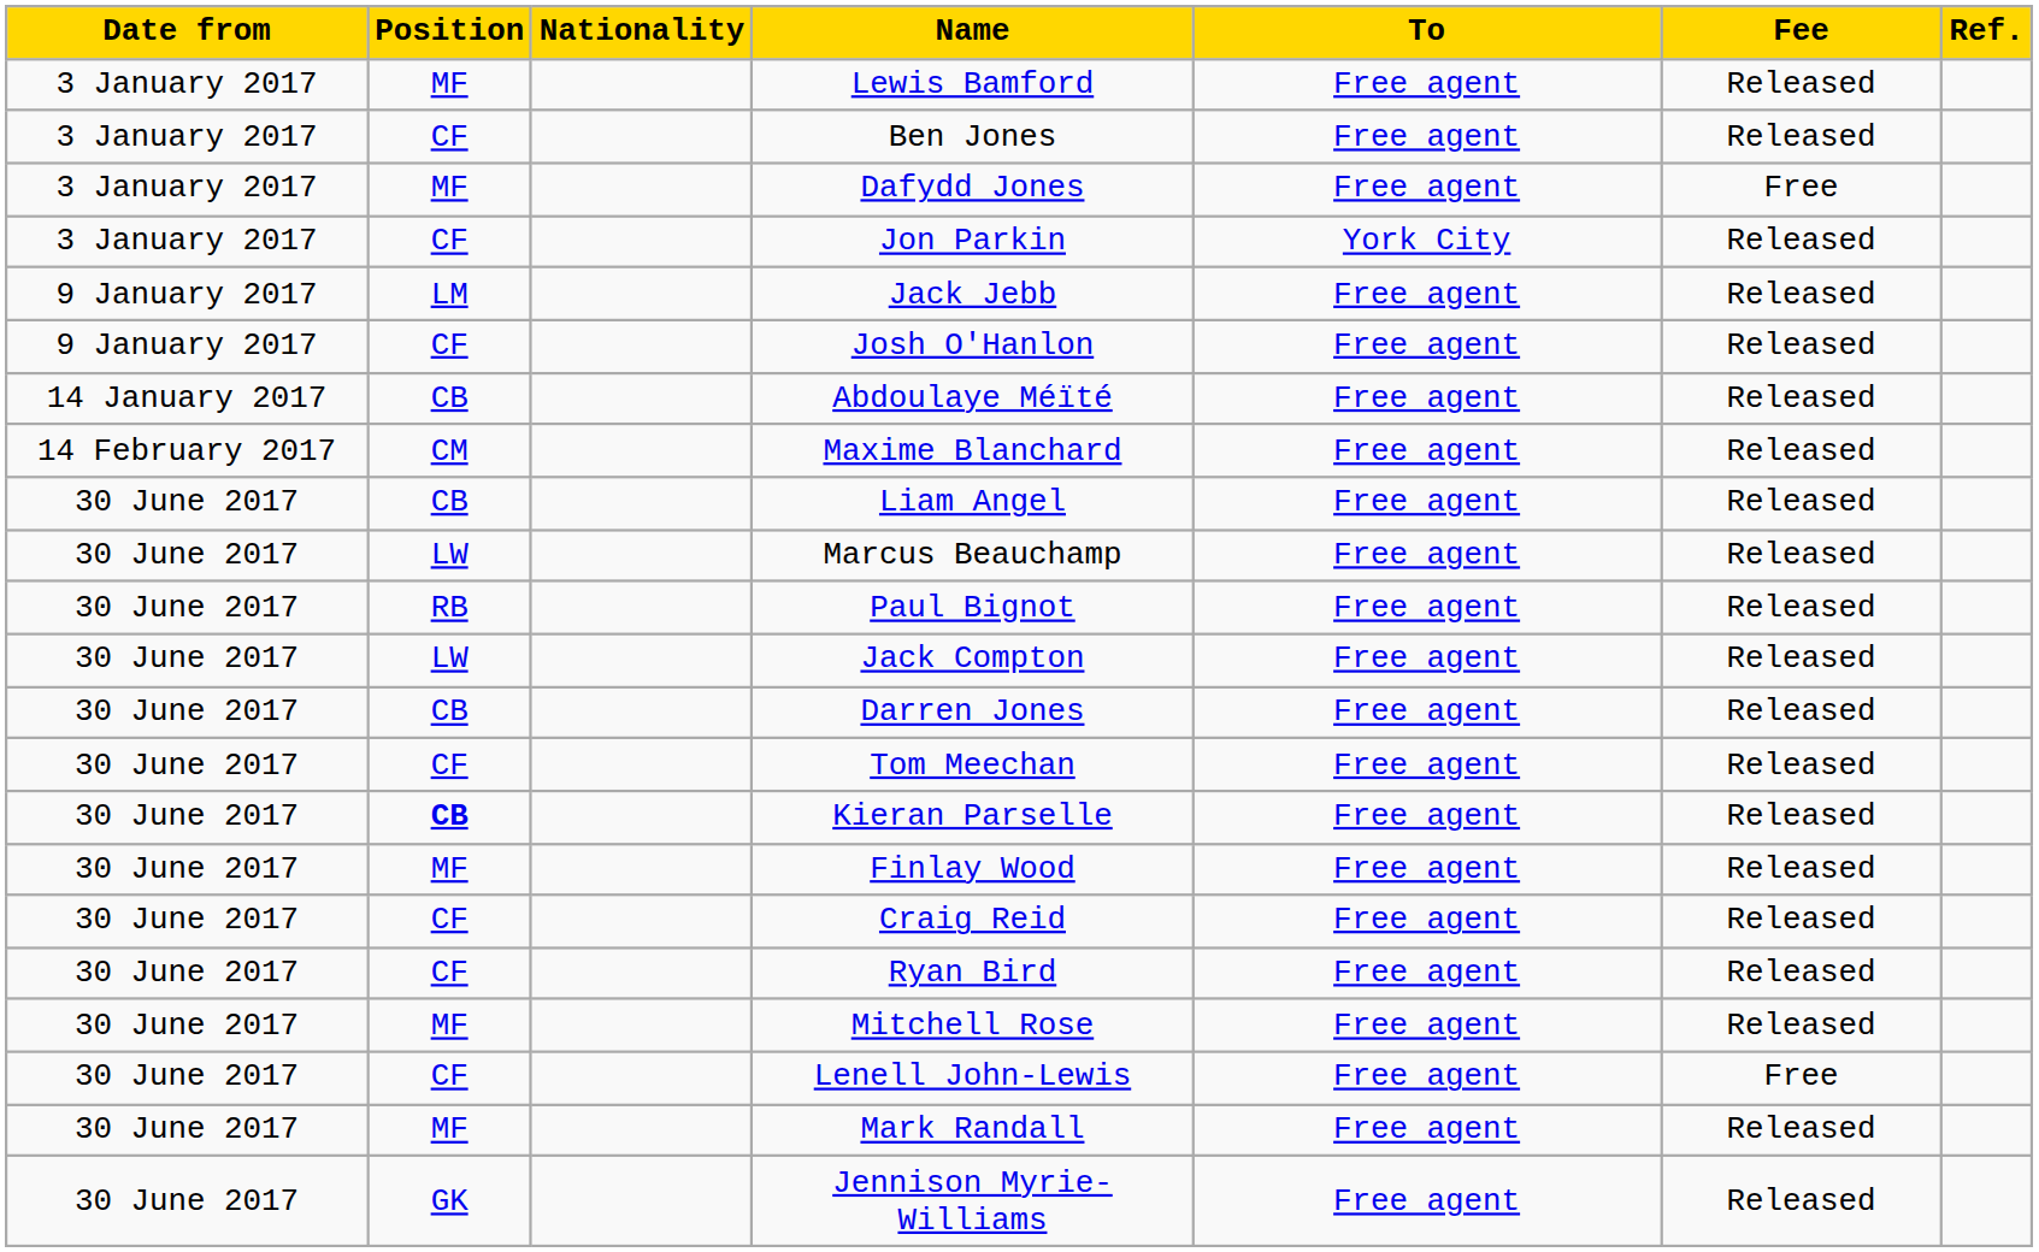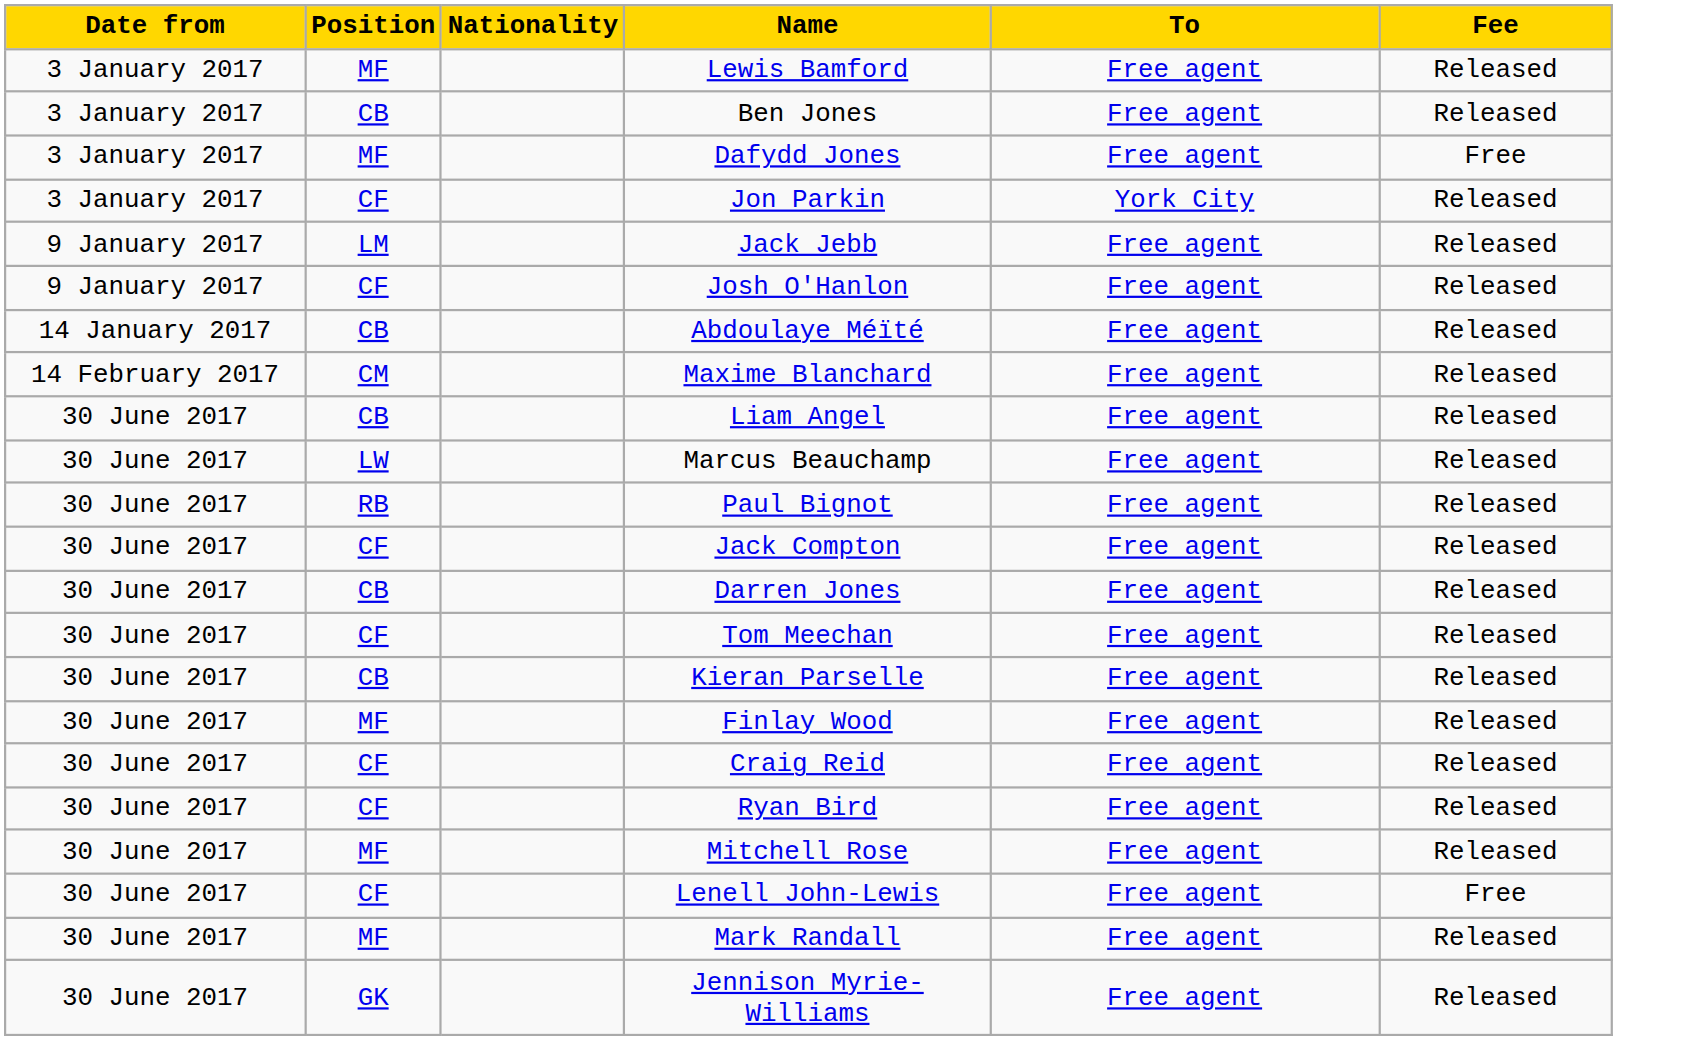- column: Ref.
Ben Jones | Position: CF -> CB
Jack Compton | Position: LW -> CF
Kieran Parselle | Position: bold -> normal
